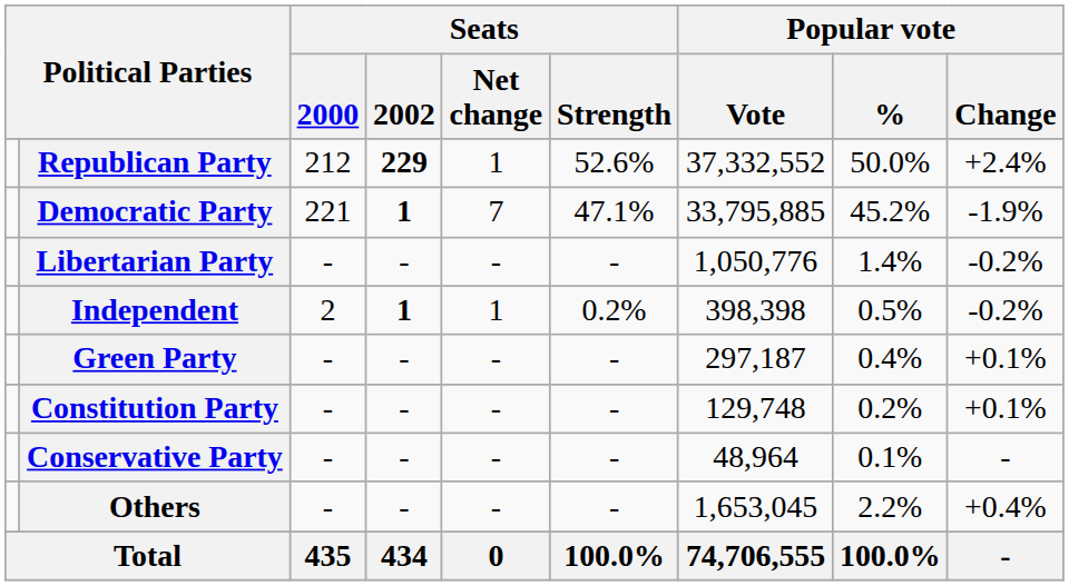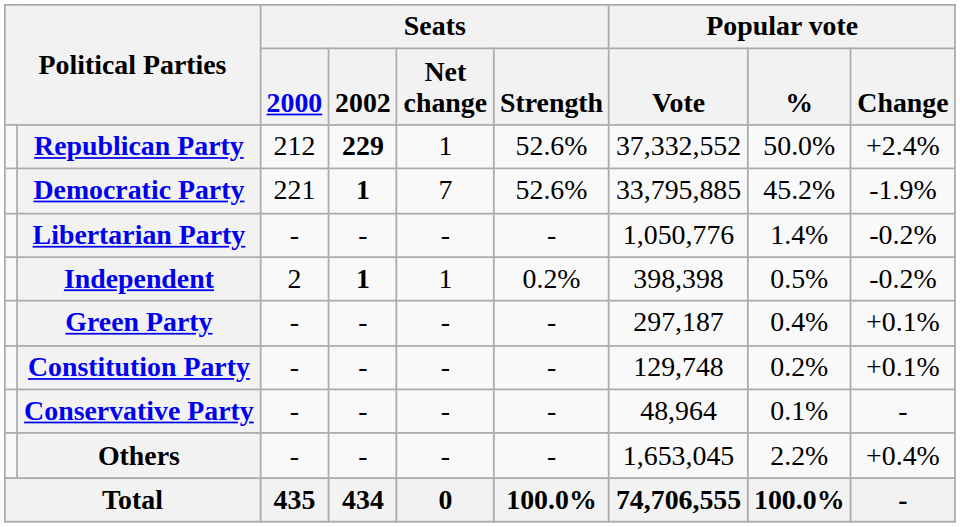Democratic Party | Seats / Strength: 47.1% -> 52.6%
